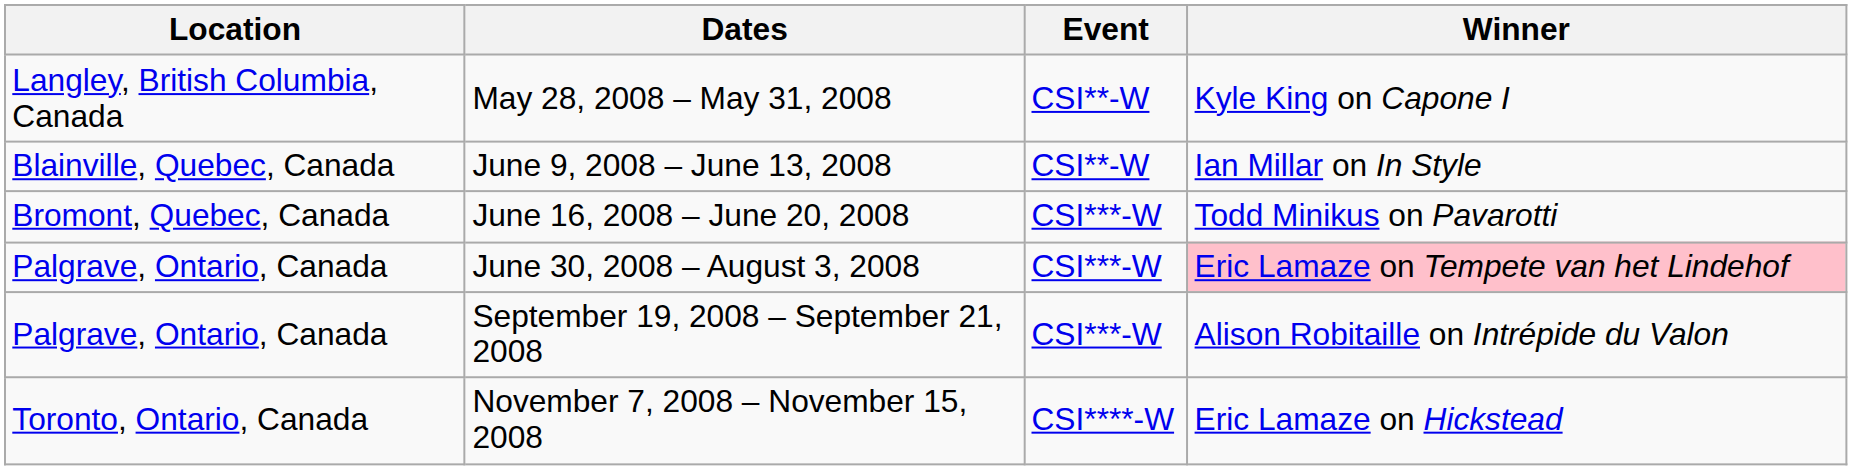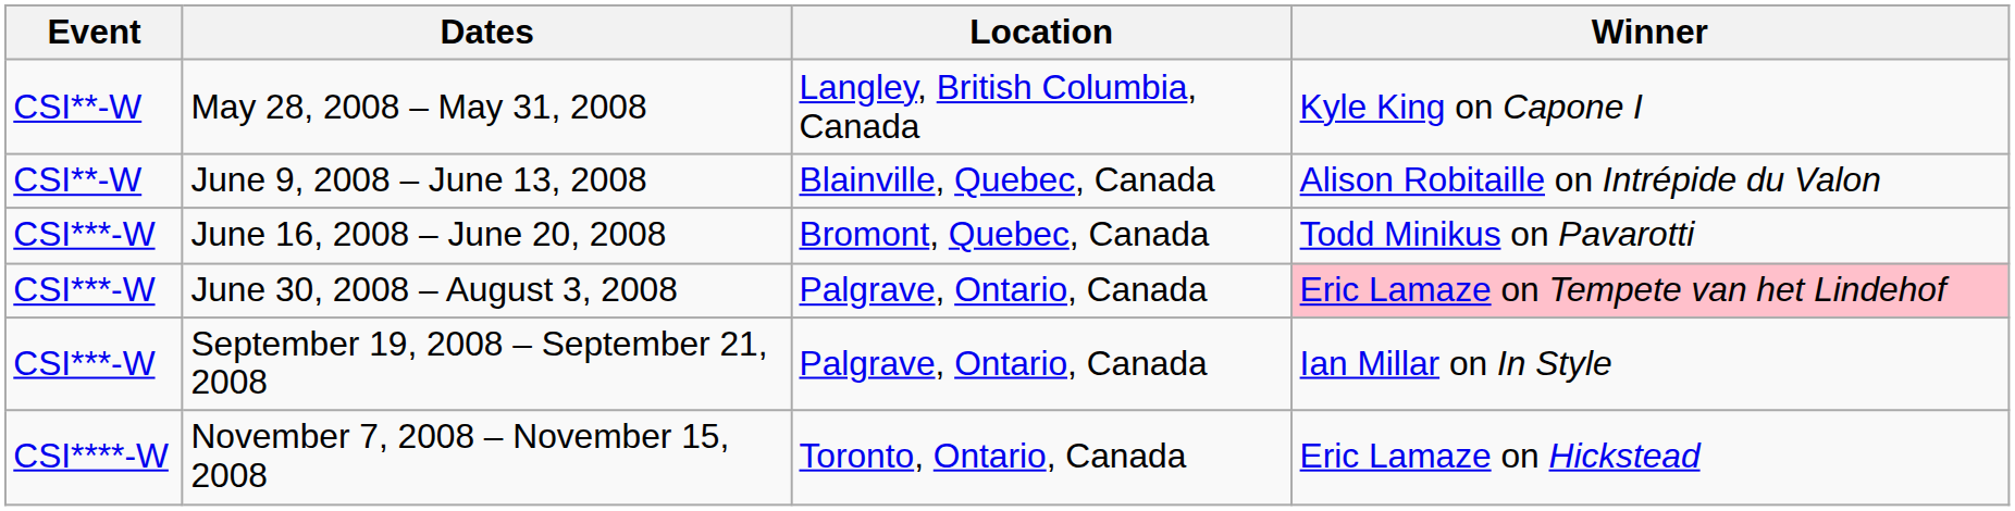columns swapped: Location <-> Event
June 9, 2008 – June 13, 2008 | Winner: Ian Millar on In Style -> Alison Robitaille on Intrépide du Valon
September 19, 2008 – September 21, 2008 | Winner: Alison Robitaille on Intrépide du Valon -> Ian Millar on In Style
